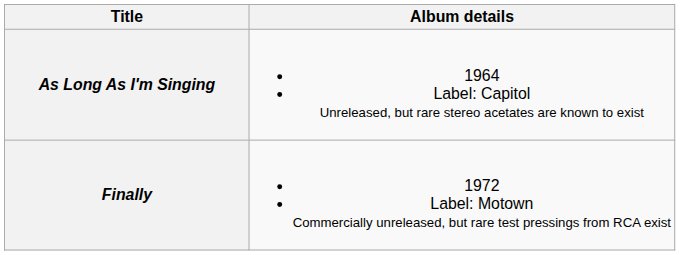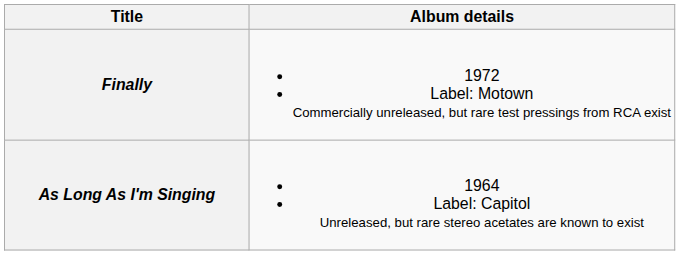rows swapped: As Long As I'm Singing <-> Finally
